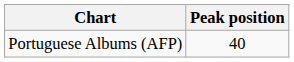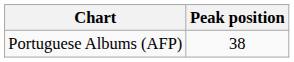Portuguese Albums (AFP) | Peak position: 40 -> 38
